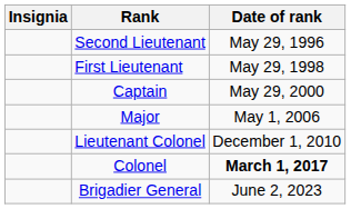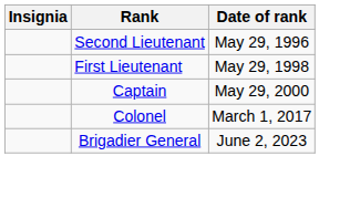- row: Major | May 1, 2006
- row: Lieutenant Colonel | December 1, 2010
Colonel | Date of rank: bold -> normal
